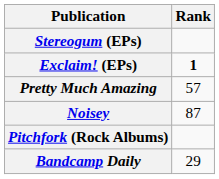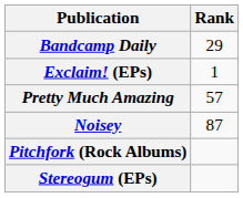rows swapped: Bandcamp Daily <-> Stereogum (EPs)
Exclaim! (EPs) | Rank: bold -> normal
